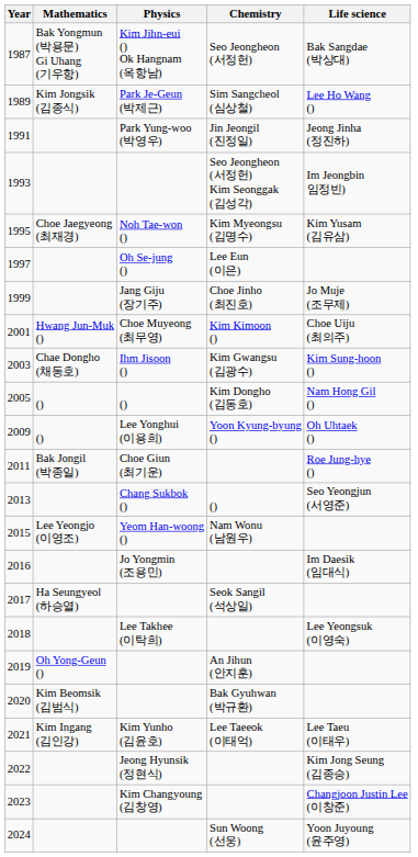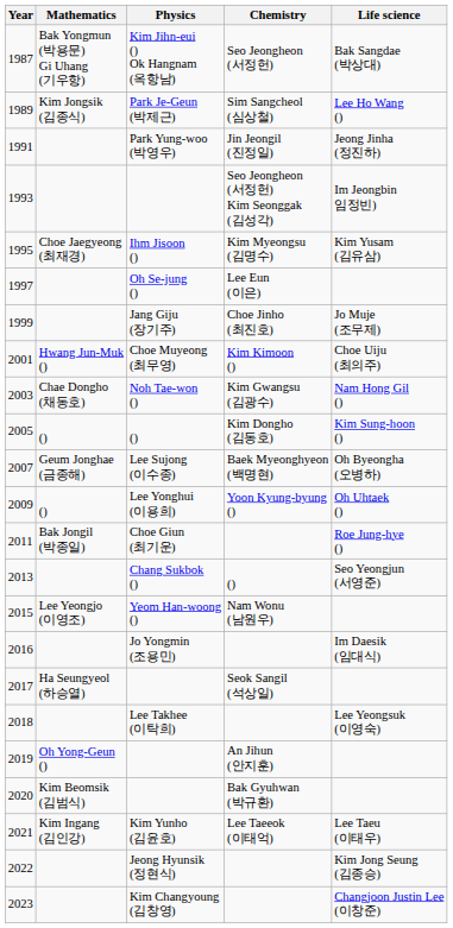1995 | Physics: Noh Tae-won () -> Ihm Jisoon ()
2003 | Physics: Ihm Jisoon () -> Noh Tae-won ()
2003 | Life science: Kim Sung-hoon () -> Nam Hong Gil ()
2005 | Life science: Nam Hong Gil () -> Kim Sung-hoon ()
+ row: 2007 | Geum Jonghae (금종해) | Lee Sujong (이수종) | Baek Myeonghyeon (백명현) | Oh Byeongha (오병하)
- row: 2024 | Sun Woong (선웅) | Yoon Juyoung (윤주영)
